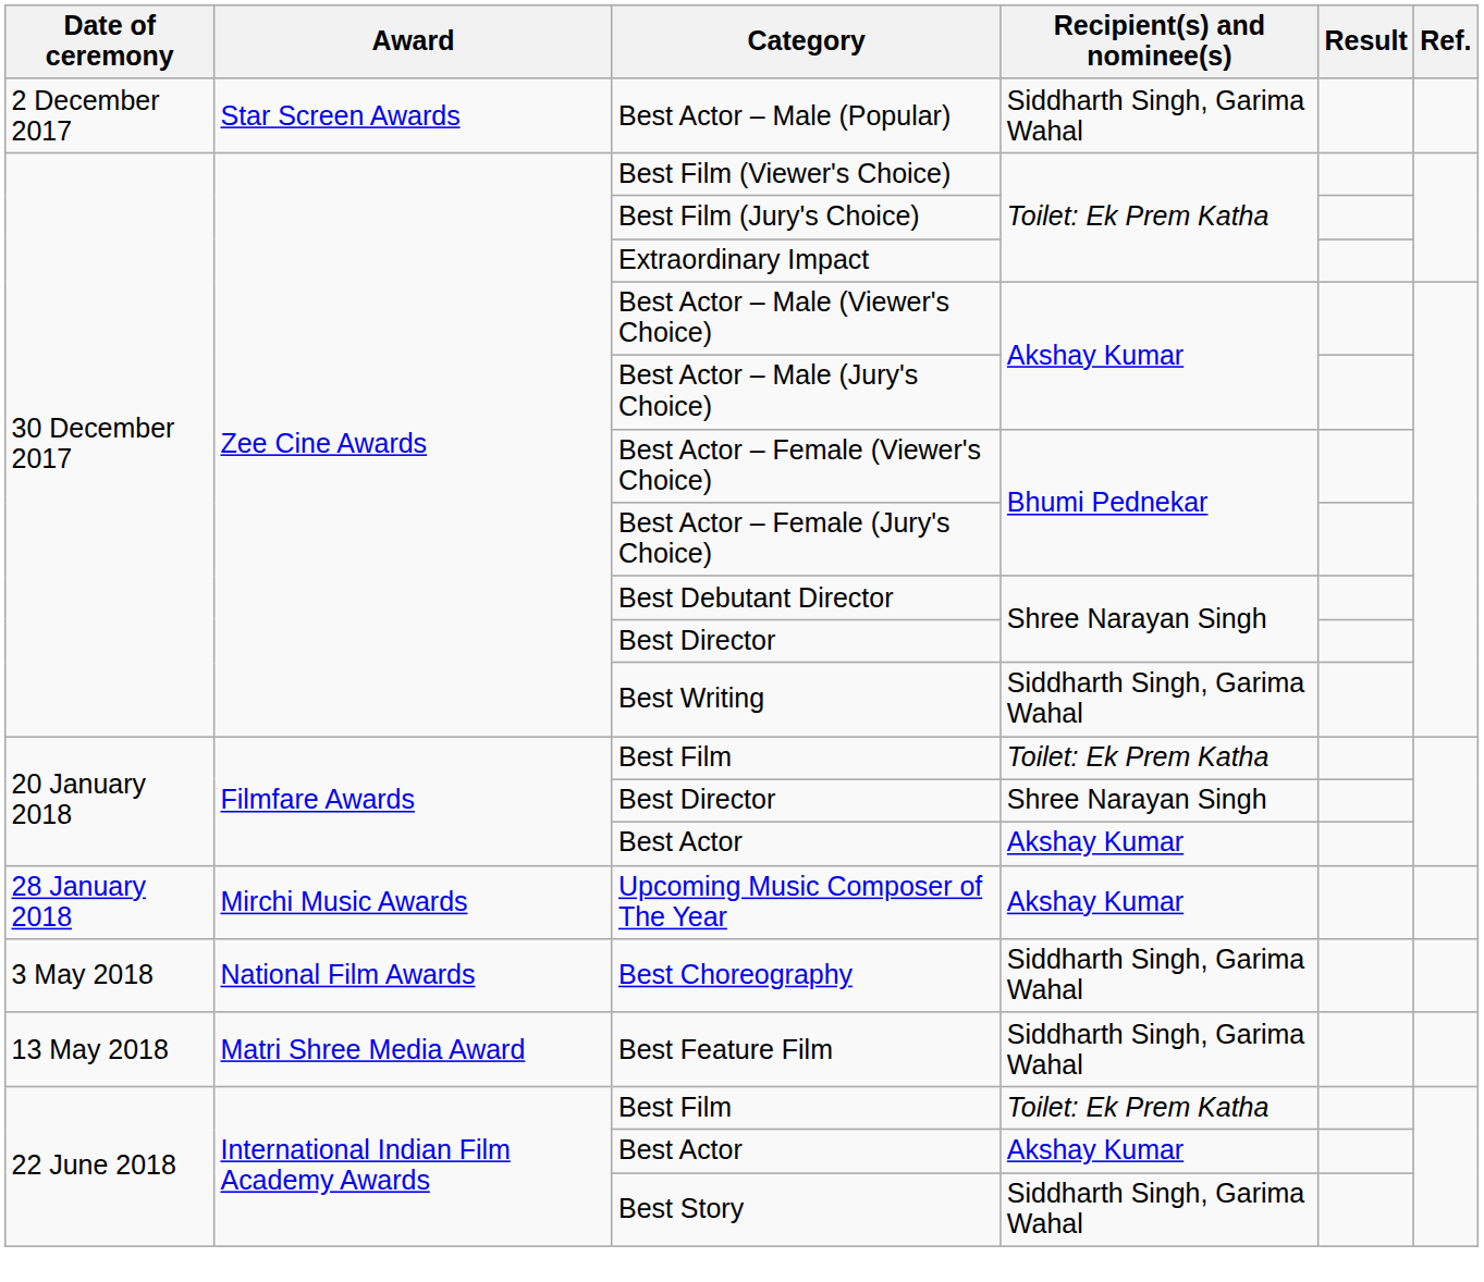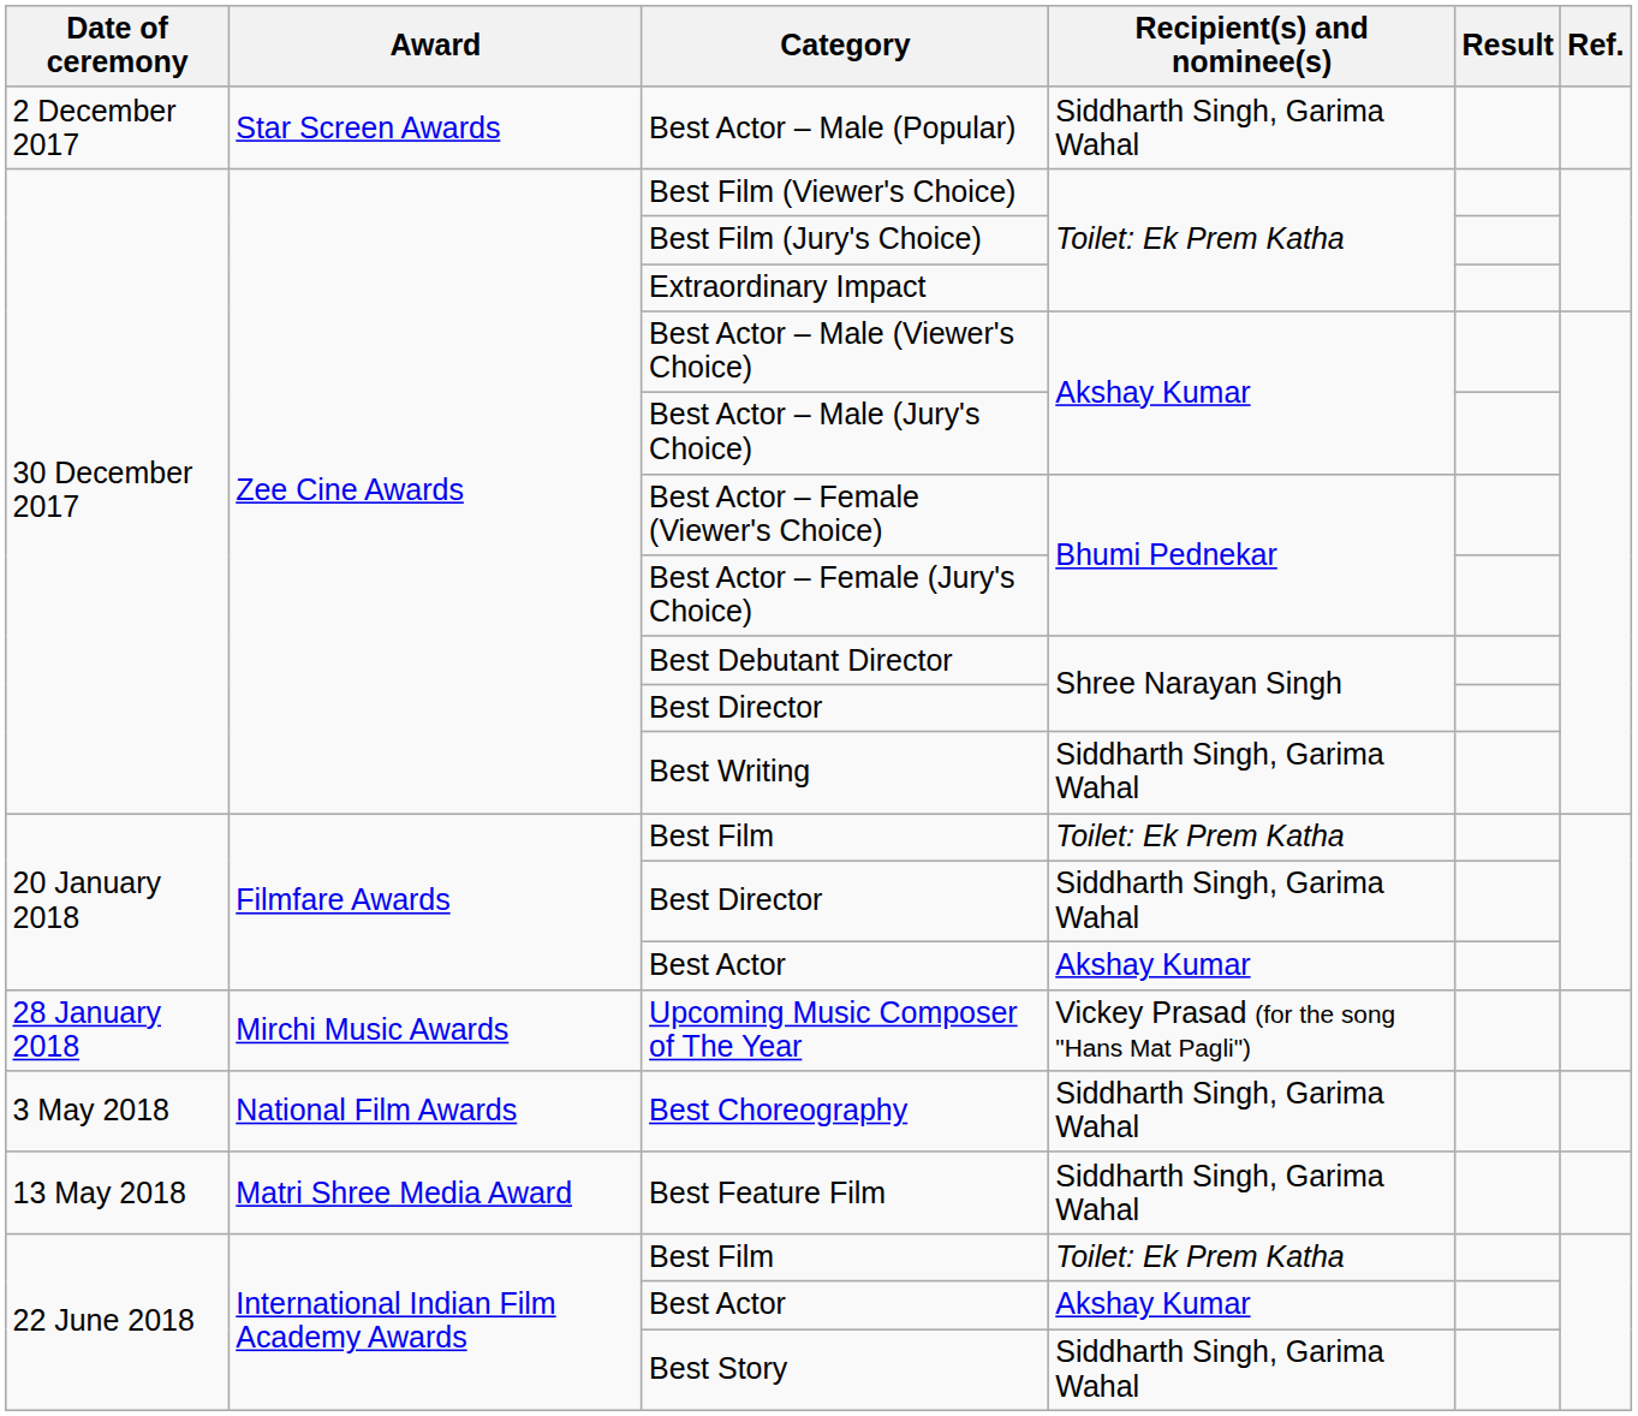20 January 2018 / Best Director | Recipient(s) and nominee(s): Shree Narayan Singh -> Siddharth Singh, Garima Wahal
Upcoming Music Composer of The Year | Recipient(s) and nominee(s): Akshay Kumar -> Vickey Prasad (for the song "Hans Mat Pagli")
